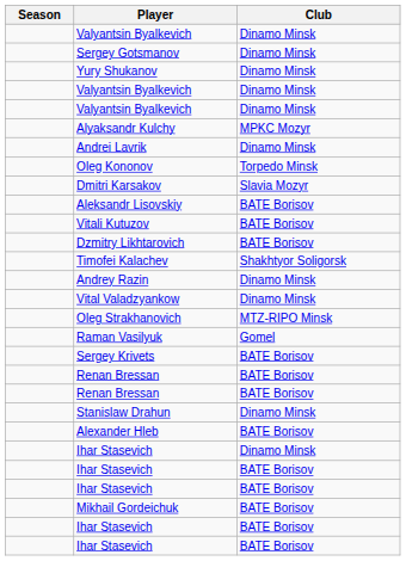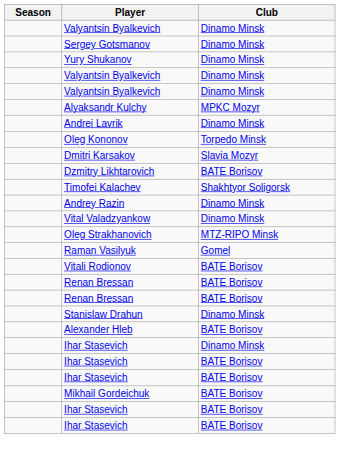- row: Aleksandr Lisovskiy | BATE Borisov
- row: Vitali Kutuzov | BATE Borisov
+ row: Vitali Rodionov | BATE Borisov
- row: Sergey Krivets | BATE Borisov
